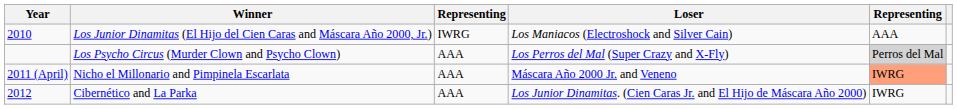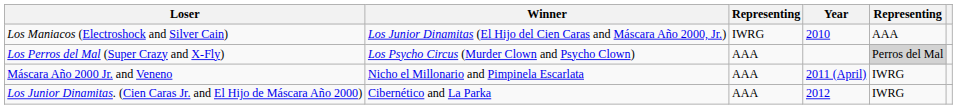columns swapped: Year <-> Loser
Nicho el Millonario and Pimpinela Escarlata | column 5: lightsalmon background -> no background
